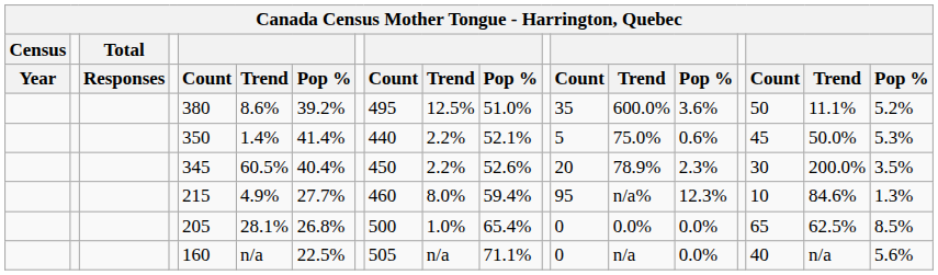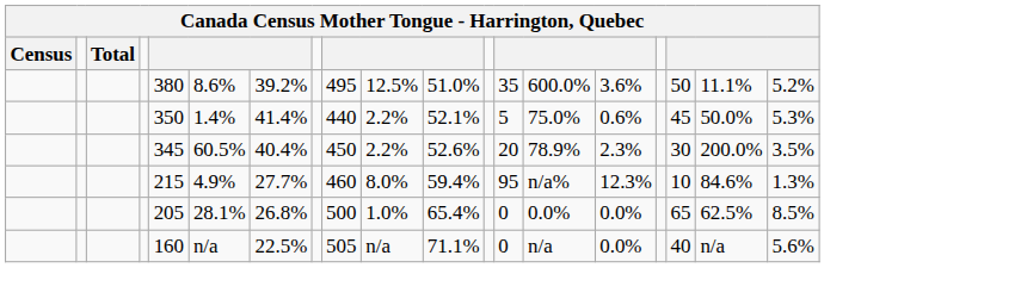- row: Year | Responses | Count | Trend | Pop % | Count | Trend | Pop % | Count | Trend | Pop % | Count | Trend | Pop %
